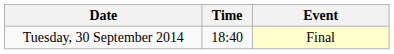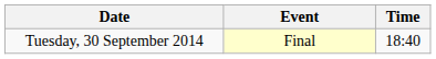columns swapped: Time <-> Event
